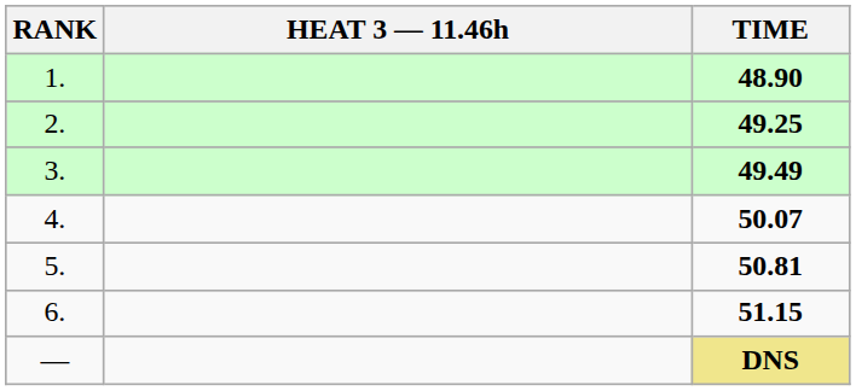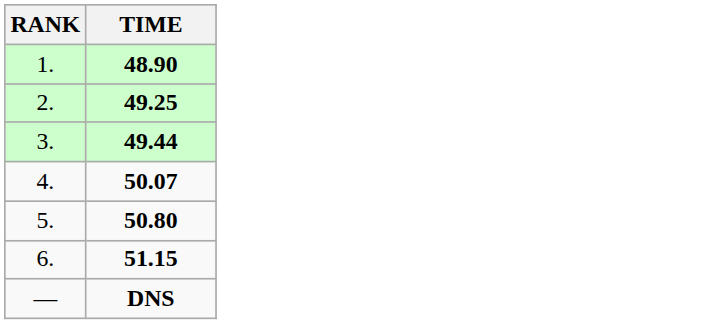- column: HEAT 3 — 11.46h
3. | TIME: 49.49 -> 49.44
5. | TIME: 50.81 -> 50.80
— | TIME: khaki background -> no background
